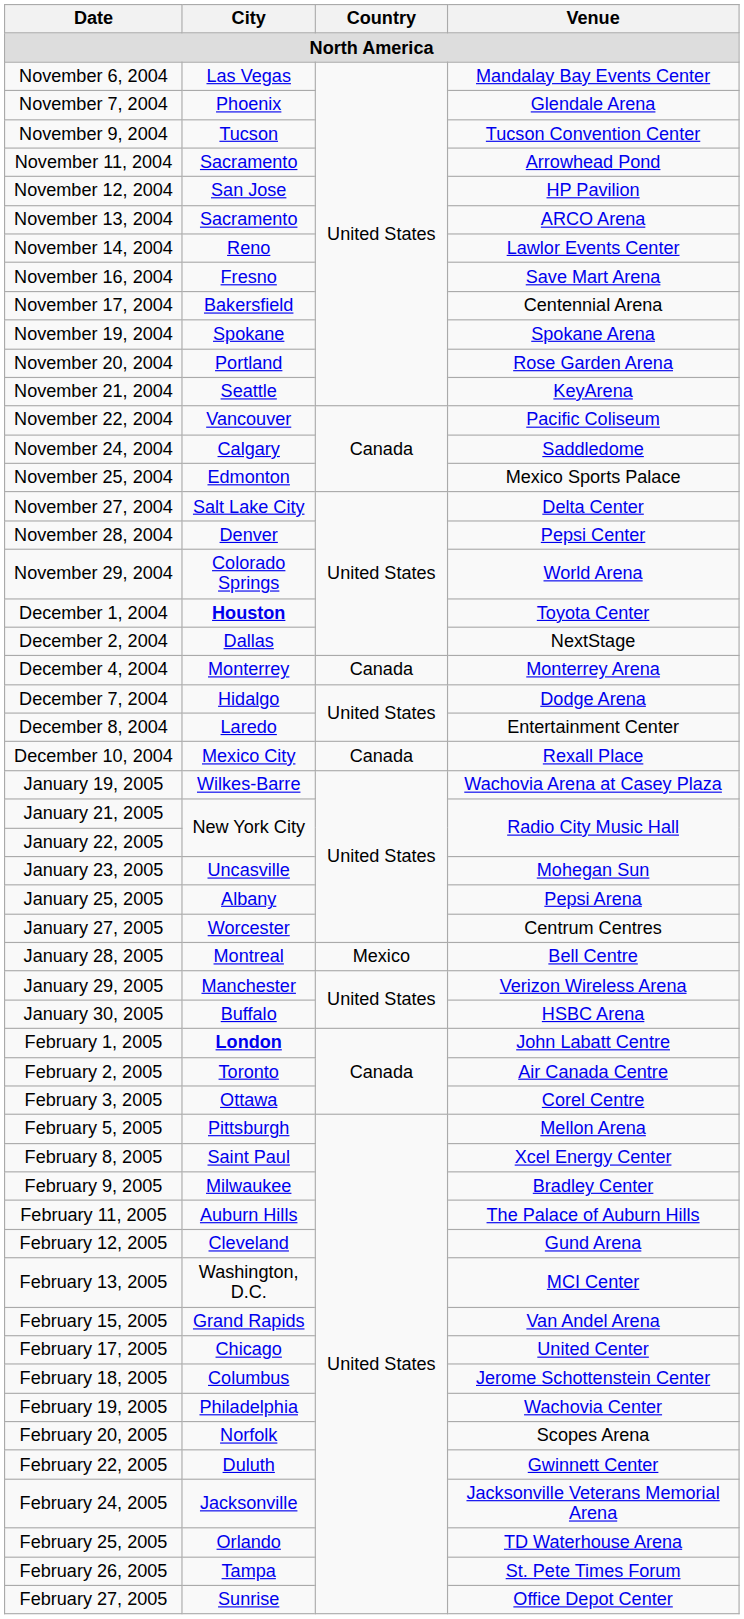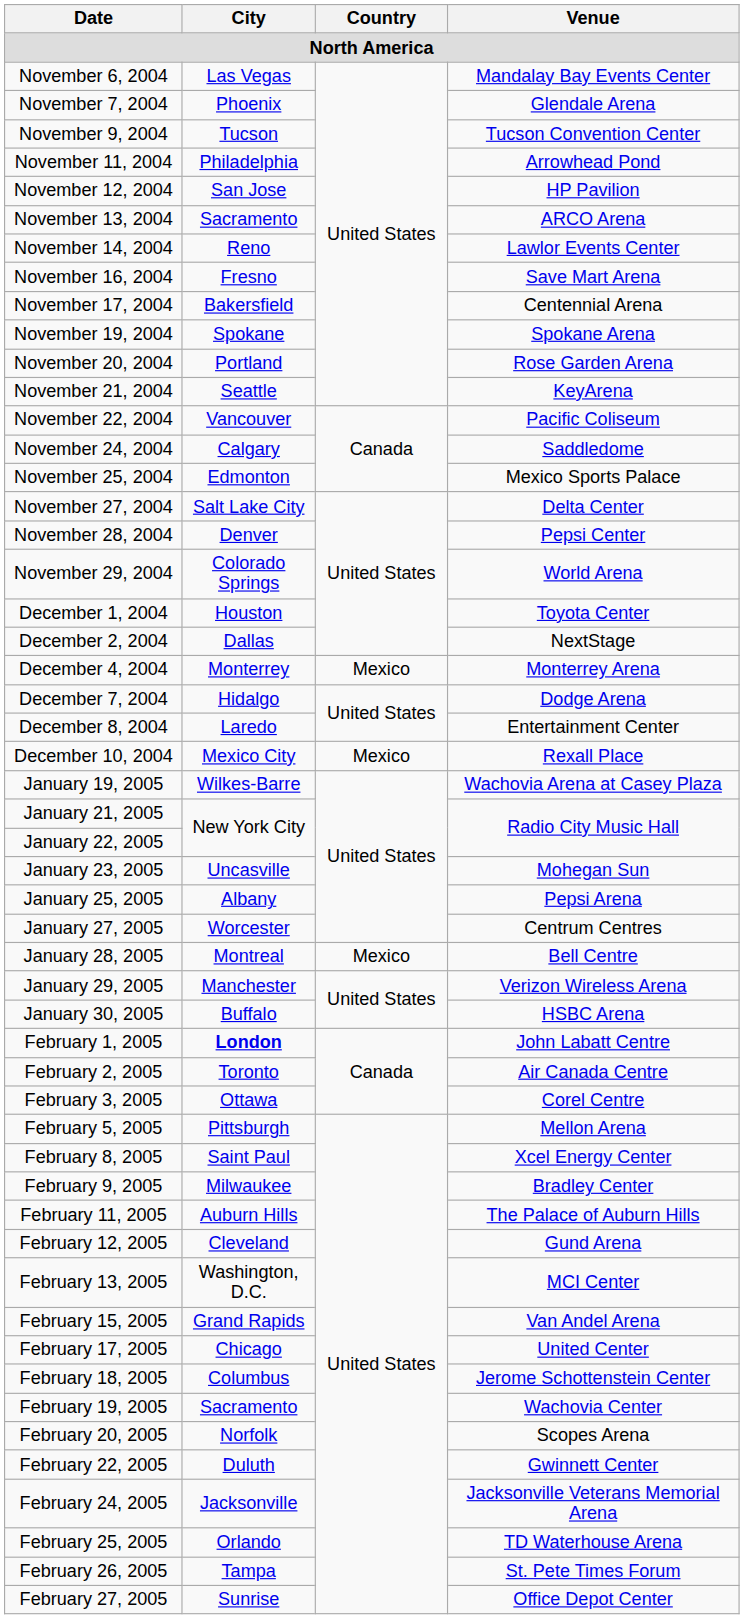November 11, 2004 | City: Sacramento -> Philadelphia
December 1, 2004 | City: bold -> normal
December 4, 2004 | Country: Canada -> Mexico
December 10, 2004 | Country: Canada -> Mexico
February 19, 2005 | City: Philadelphia -> Sacramento
